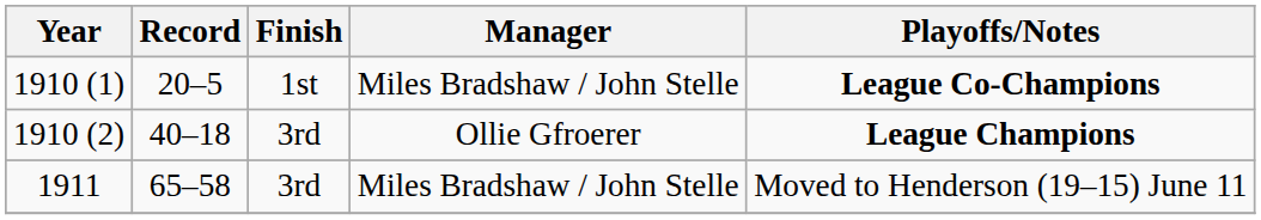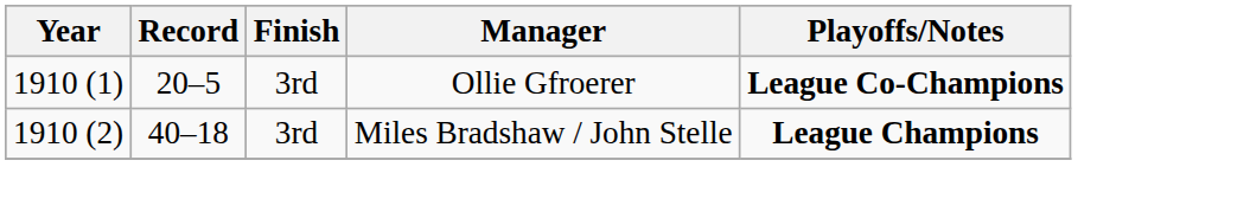1910 (1) | Finish: 1st -> 3rd
1910 (1) | Manager: Miles Bradshaw / John Stelle -> Ollie Gfroerer
1910 (2) | Manager: Ollie Gfroerer -> Miles Bradshaw / John Stelle
- row: 1911 | 65–58 | 3rd | Miles Bradshaw / John Stelle | Moved to Henderson (19–15) June 11
